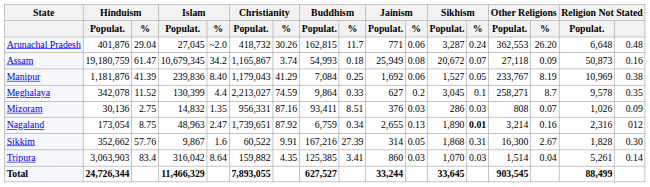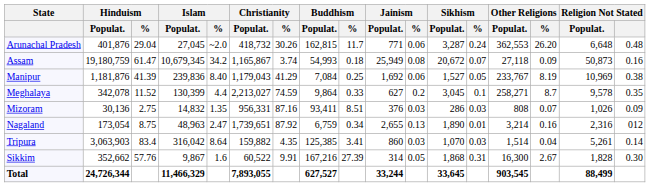Nagaland | Sikhism / %: bold -> normal
rows swapped: Sikkim <-> Tripura
